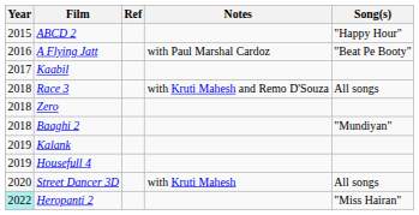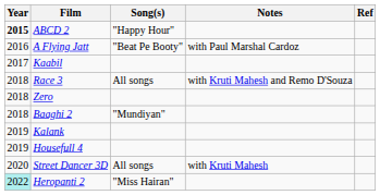columns swapped: Song(s) <-> Ref
ABCD 2 | Year: normal -> bold
